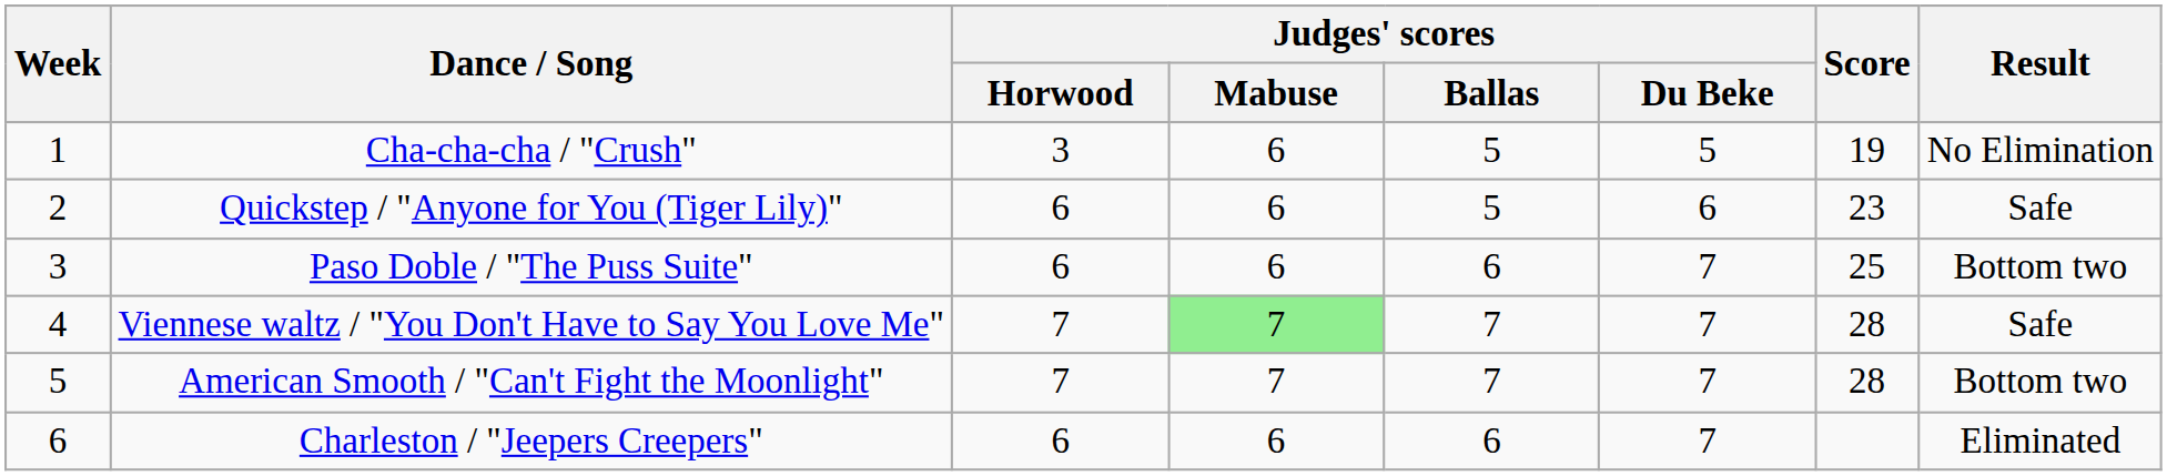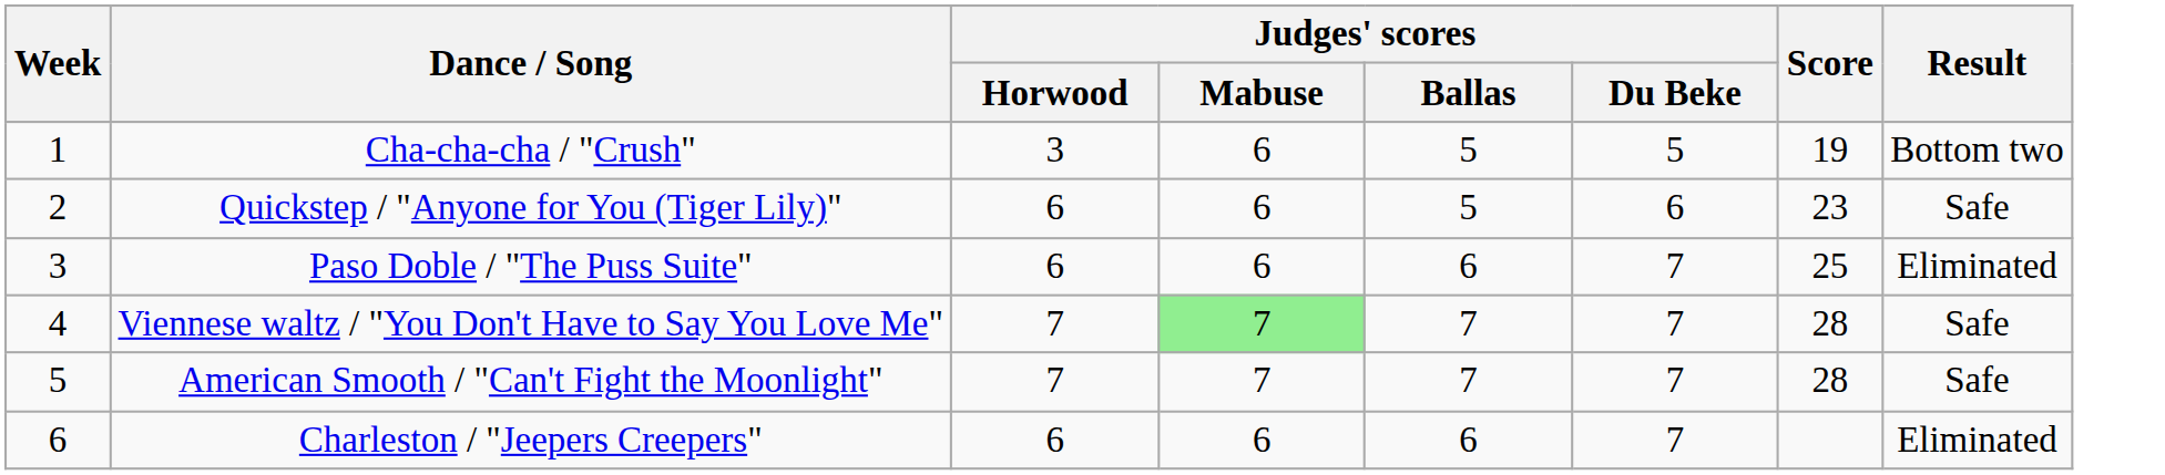Cha-cha-cha / "Crush" | Result: No Elimination -> Bottom two
Paso Doble / "The Puss Suite" | Result: Bottom two -> Eliminated
American Smooth / "Can't Fight the Moonlight" | Result: Bottom two -> Safe
